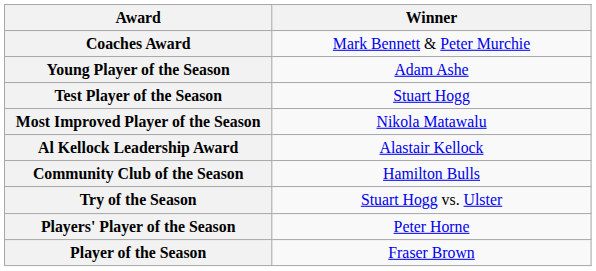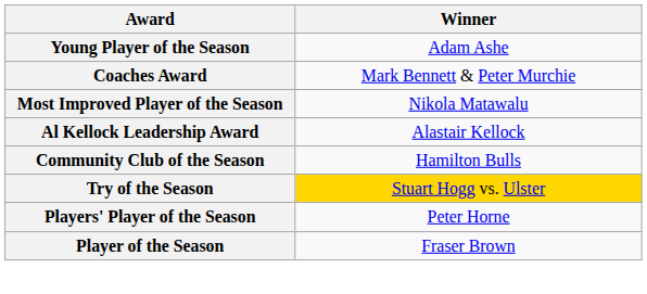rows swapped: Young Player of the Season <-> Coaches Award
- row: Test Player of the Season | Stuart Hogg
Try of the Season | Winner: no background -> gold background
